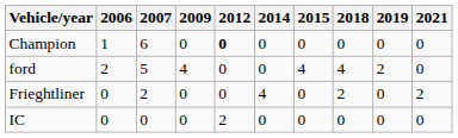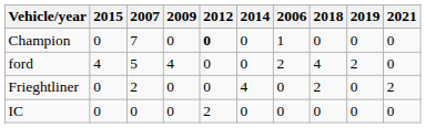columns swapped: 2006 <-> 2015
Champion | 2007: 6 -> 7
